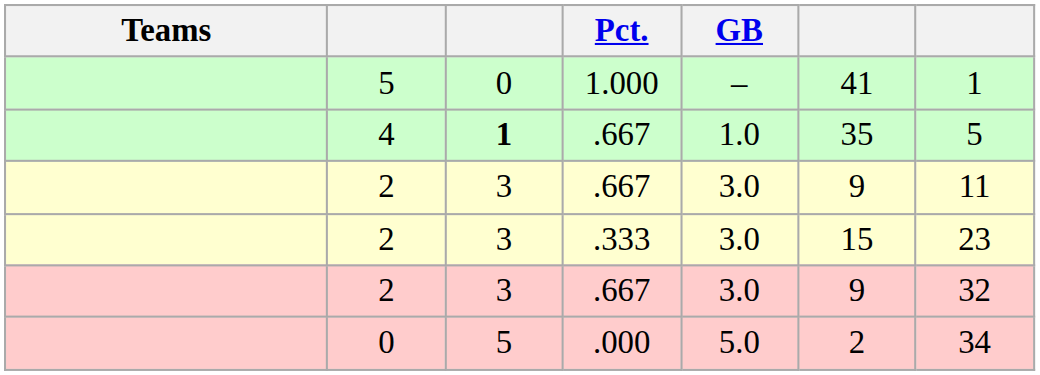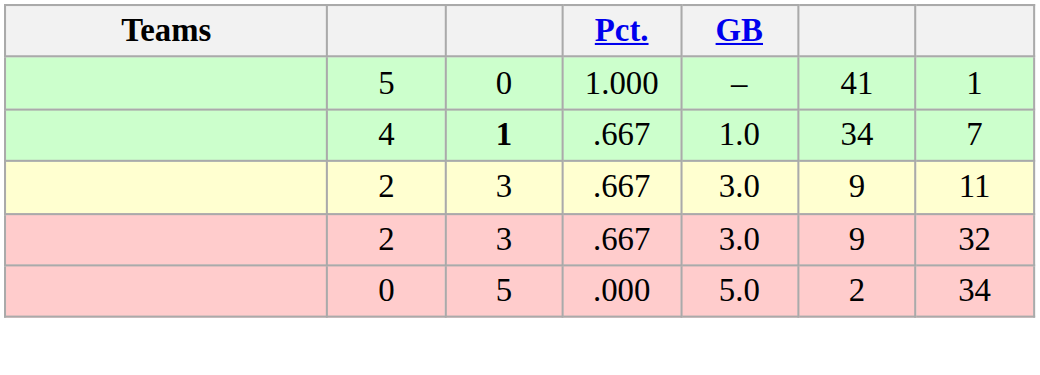4 | column 6: 35 -> 34
4 | column 7: 5 -> 7
- row: 2 | 3 | .333 | 3.0 | 15 | 23
